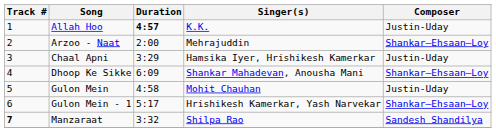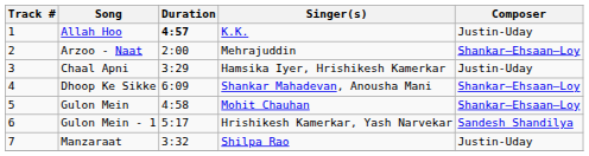Gulon Mein | Composer: Justin-Uday -> Shankar–Ehsaan–Loy
Gulon Mein - 1 | Composer: Shankar–Ehsaan–Loy -> Sandesh Shandilya
Manzaraat | Track #: bold -> normal
Manzaraat | Composer: Sandesh Shandilya -> Justin-Uday
